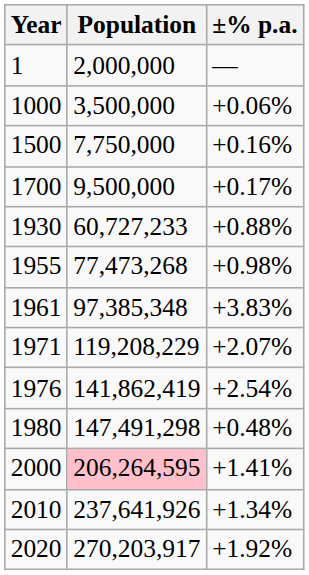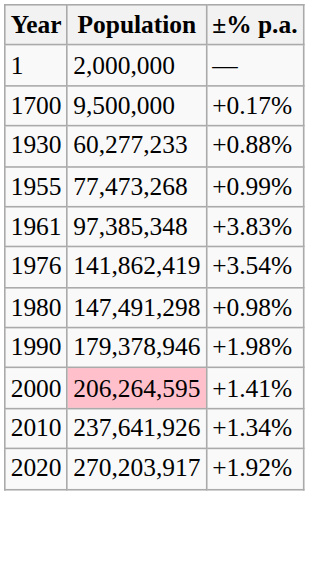- row: 1000 | 3,500,000 | +0.06%
- row: 1500 | 7,750,000 | +0.16%
1930 | Population: 60,727,233 -> 60,277,233
1955 | ±% p.a.: +0.98% -> +0.99%
- row: 1971 | 119,208,229 | +2.07%
1976 | ±% p.a.: +2.54% -> +3.54%
1980 | ±% p.a.: +0.48% -> +0.98%
+ row: 1990 | 179,378,946 | +1.98%
